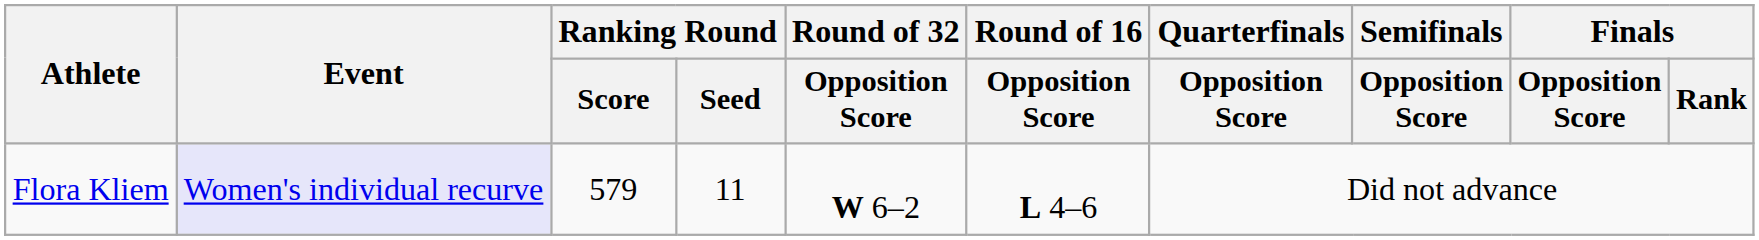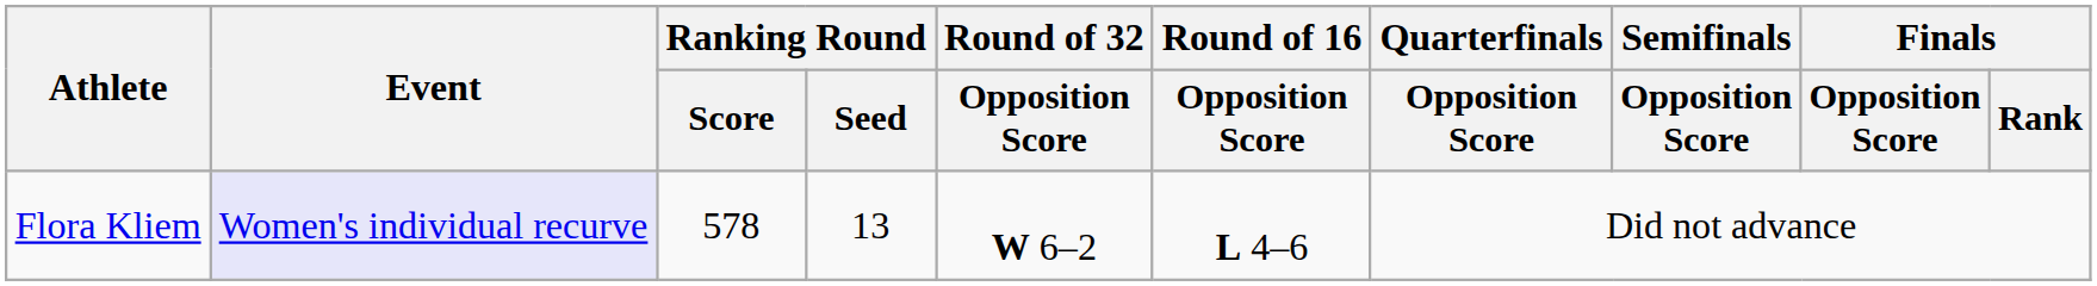Flora Kliem | Ranking Round / Score: 579 -> 578
Flora Kliem | Ranking Round / Seed: 11 -> 13
